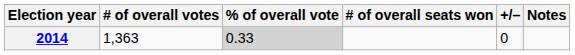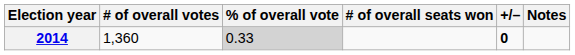2014 | # of overall votes: 1,363 -> 1,360
2014 | +/–: normal -> bold
